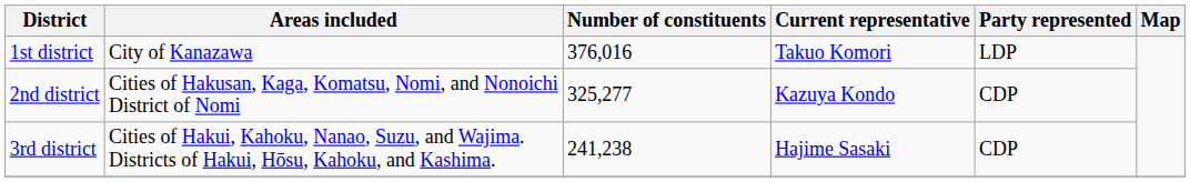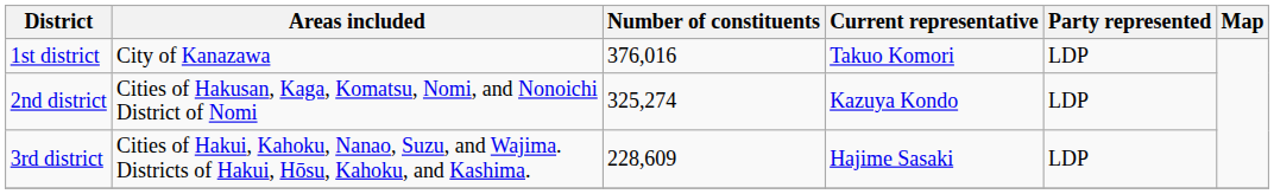2nd district | Number of constituents: 325,277 -> 325,274
2nd district | Party represented: CDP -> LDP
3rd district | Number of constituents: 241,238 -> 228,609
3rd district | Party represented: CDP -> LDP
